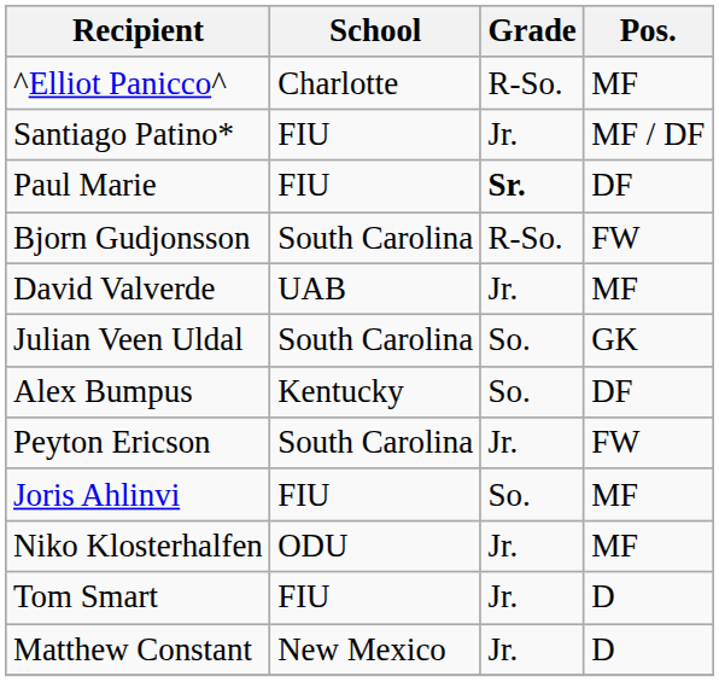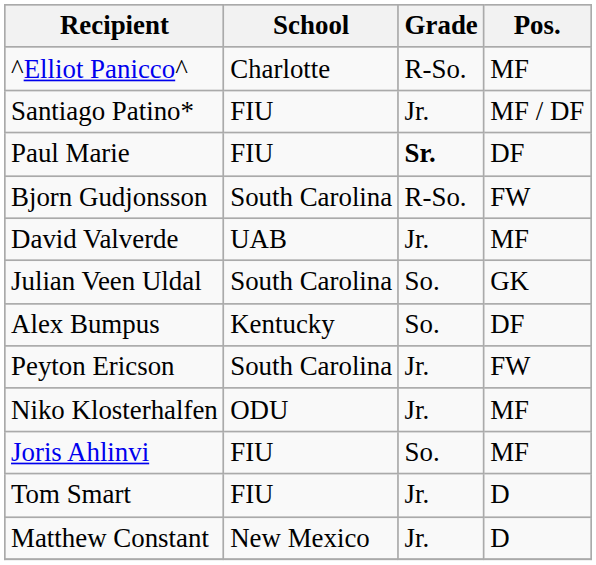rows swapped: Joris Ahlinvi <-> Niko Klosterhalfen
